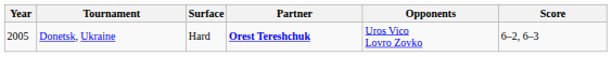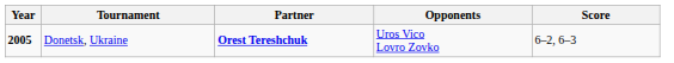- column: Surface | Hard
Donetsk, Ukraine | Year: normal -> bold
